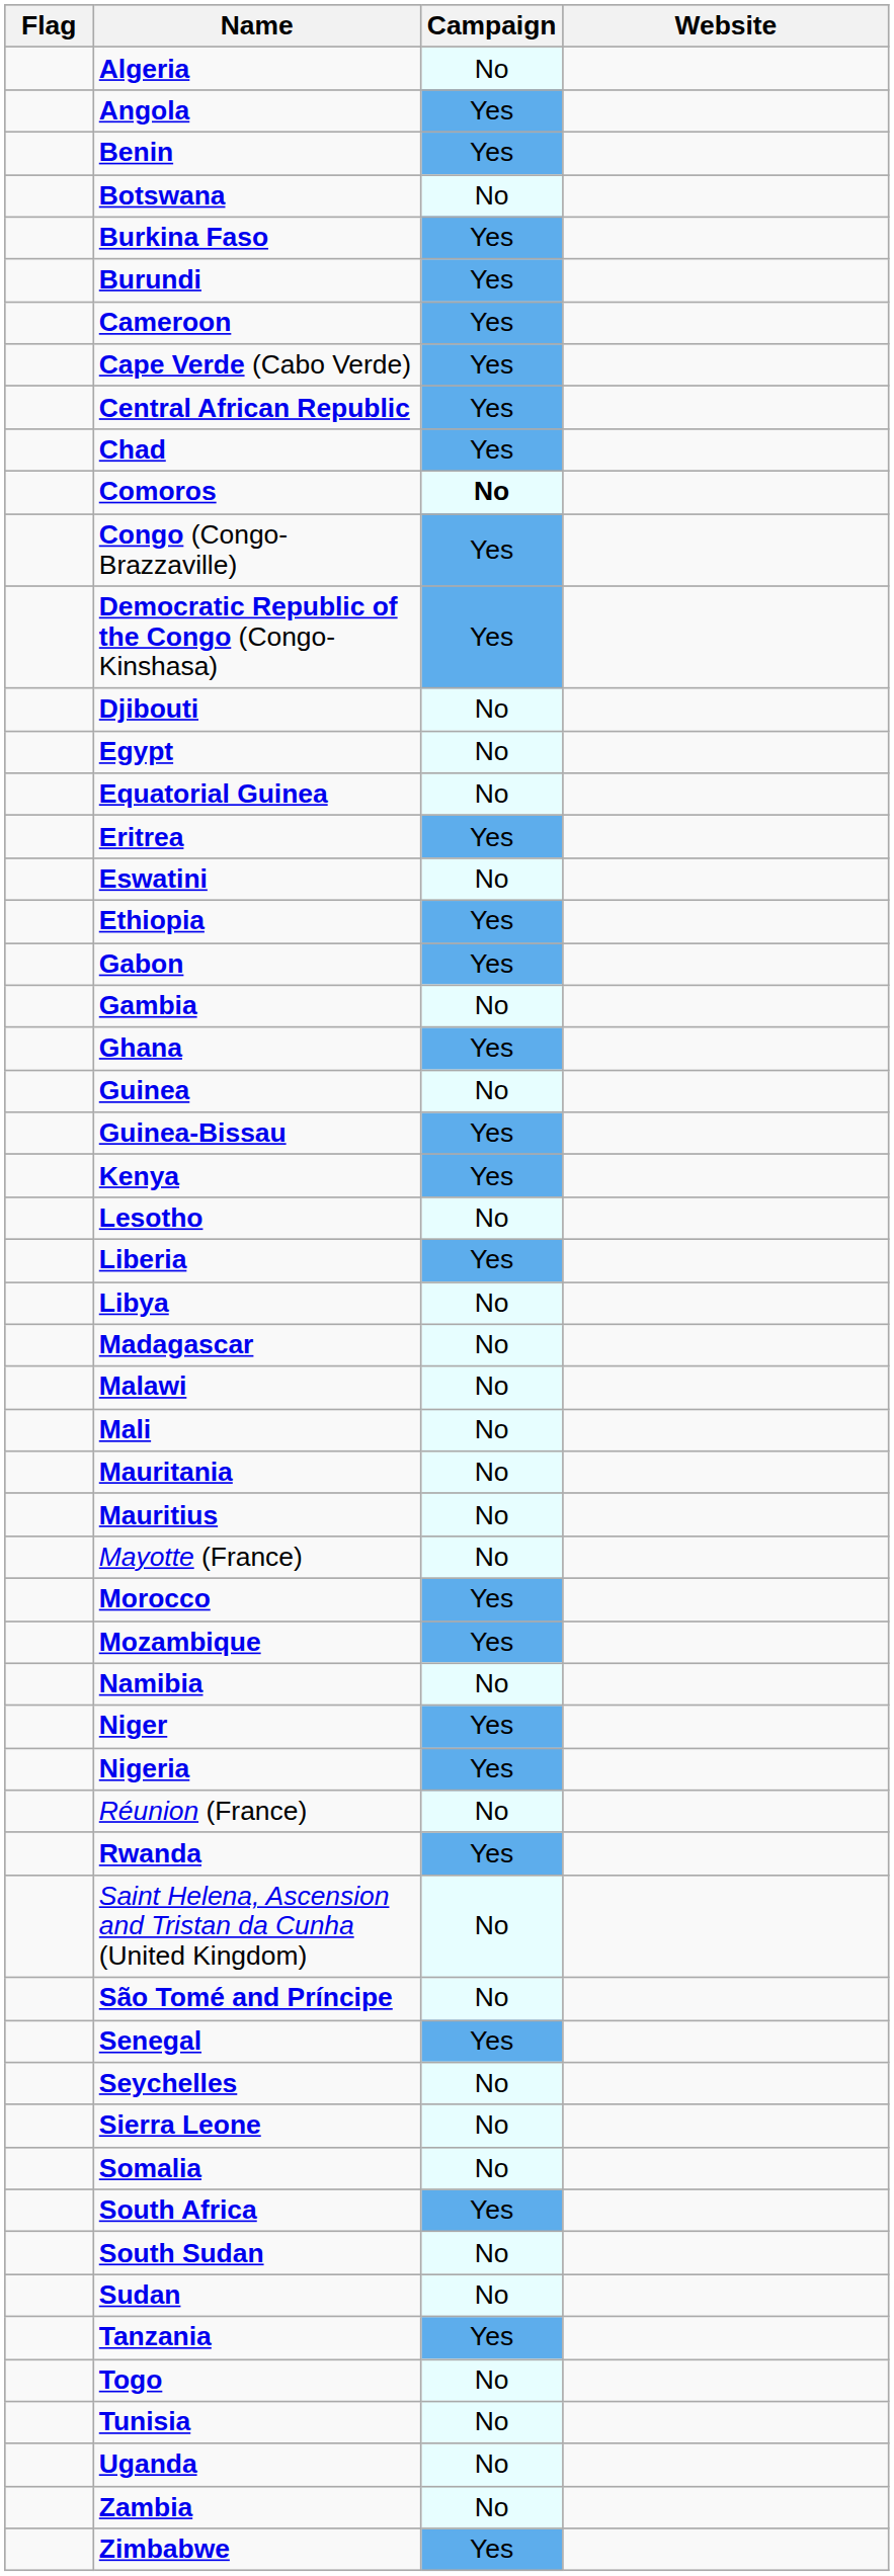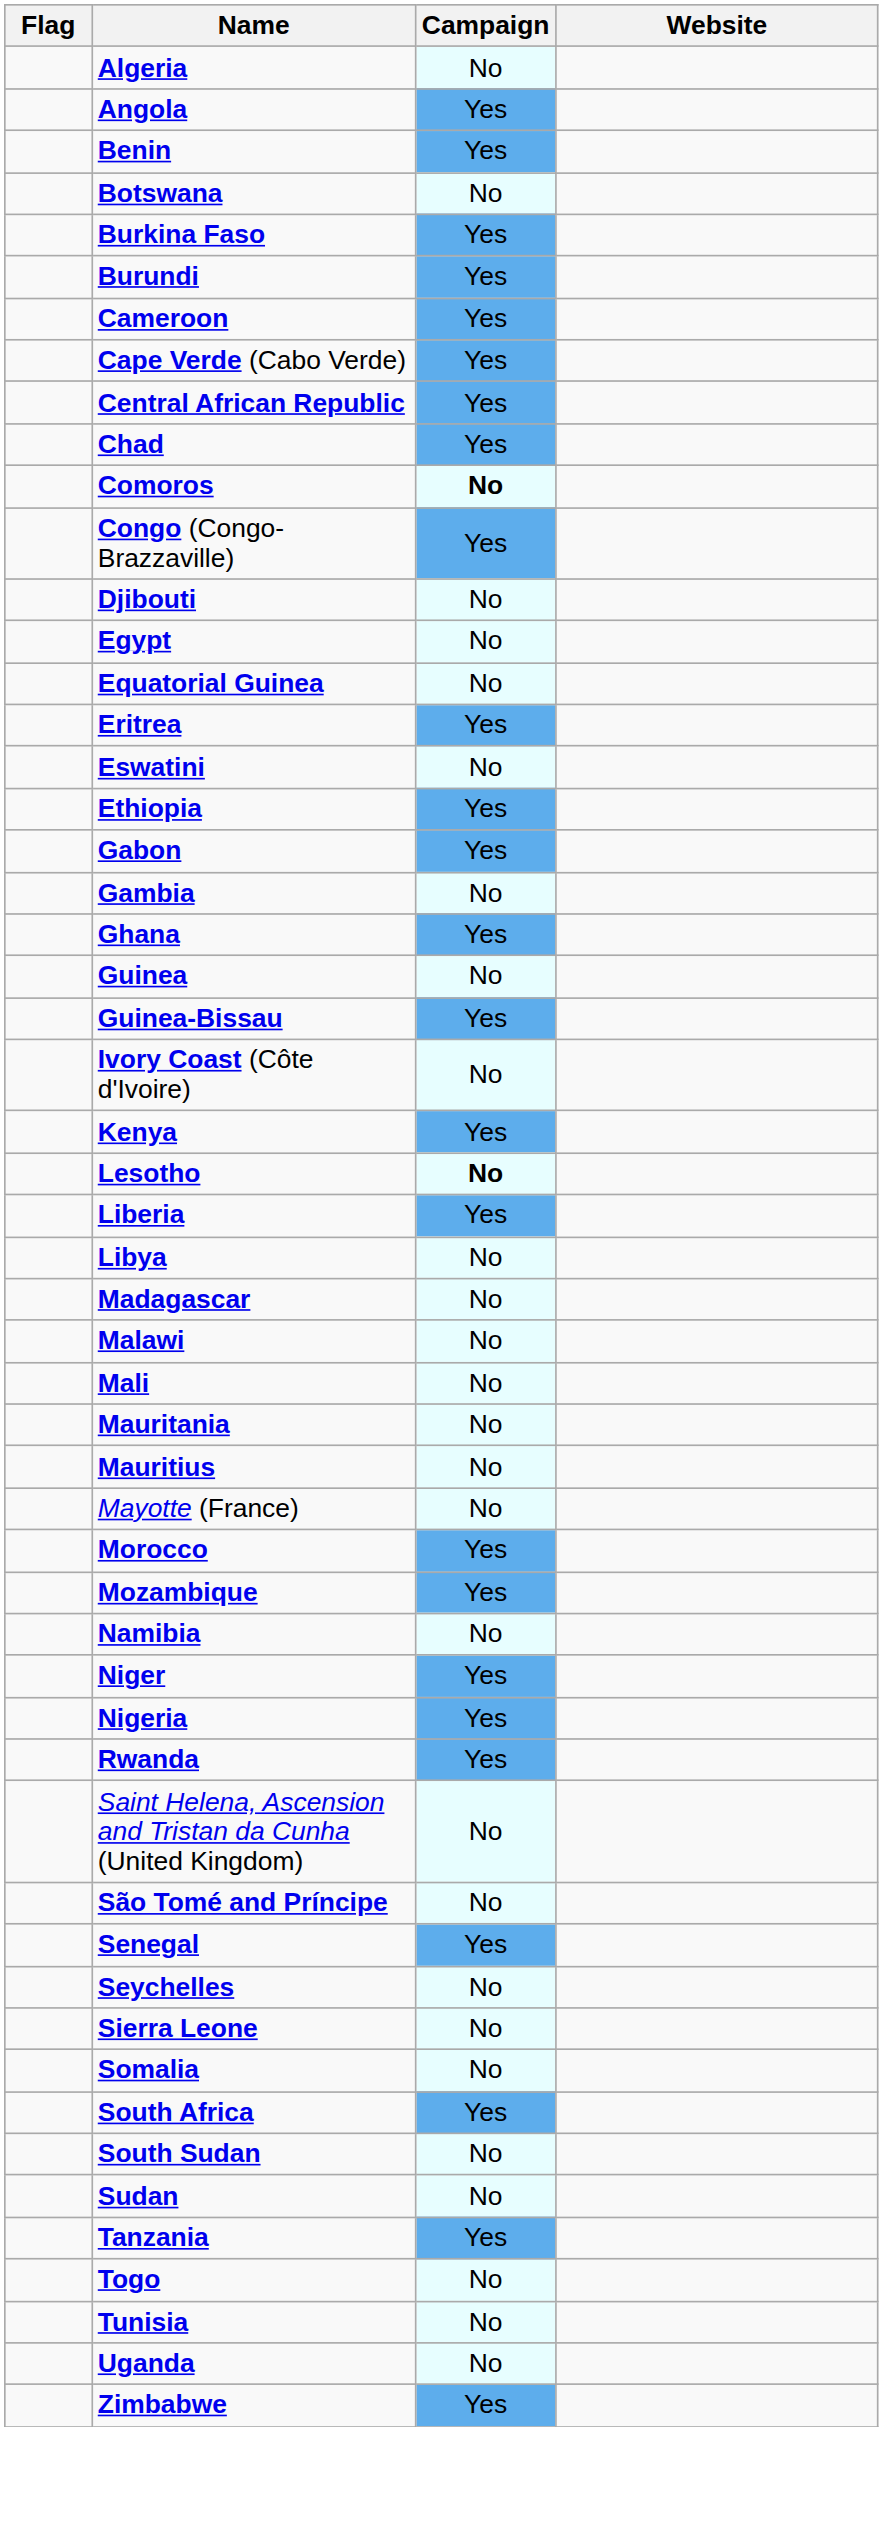- row: Democratic Republic of the Congo (Congo-Kinshasa) | Yes
+ row: Ivory Coast (Côte d'Ivoire) | No
Lesotho | Campaign: normal -> bold
- row: Réunion (France) | No
- row: Zambia | No
